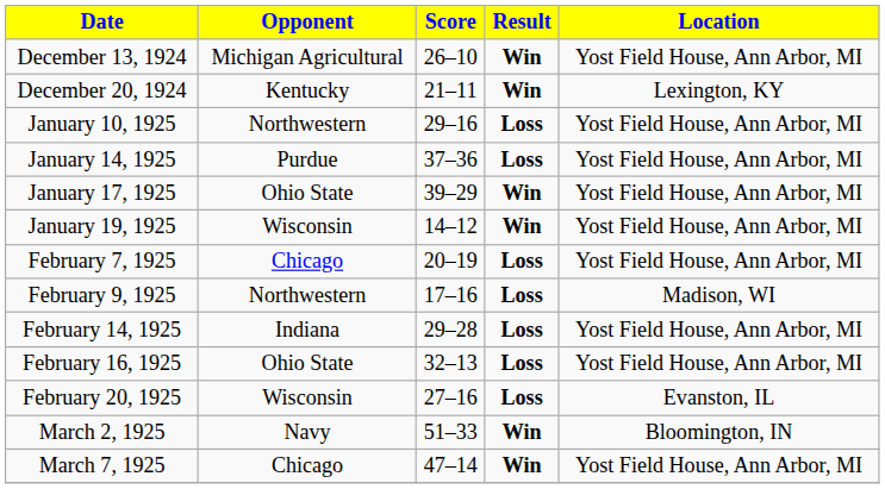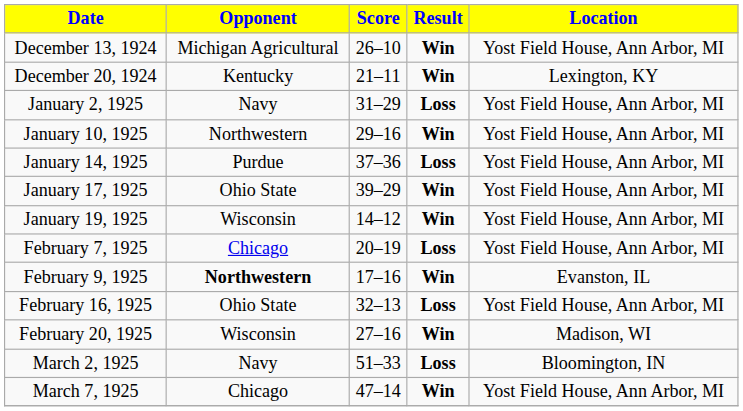+ row: January 2, 1925 | Navy | 31–29 | Loss | Yost Field House, Ann Arbor, MI
January 10, 1925 | Result: Loss -> Win
February 9, 1925 | Opponent: normal -> bold
February 9, 1925 | Result: Loss -> Win
February 9, 1925 | Location: Madison, WI -> Evanston, IL
- row: February 14, 1925 | Indiana | 29–28 | Loss | Yost Field House, Ann Arbor, MI
February 20, 1925 | Result: Loss -> Win
February 20, 1925 | Location: Evanston, IL -> Madison, WI
March 2, 1925 | Result: Win -> Loss
